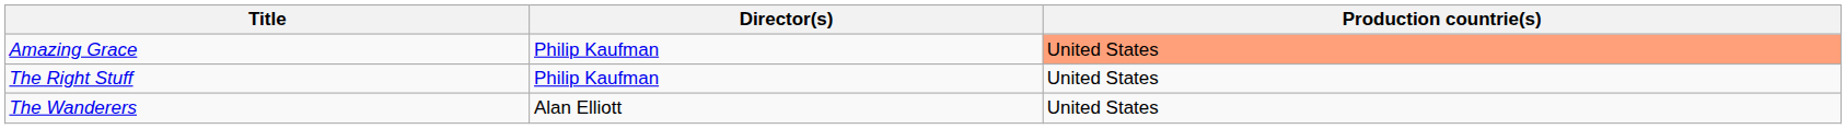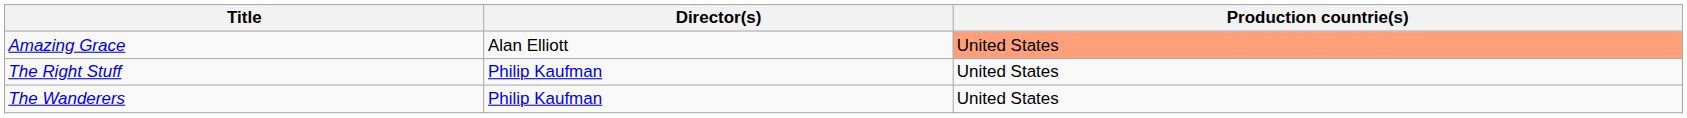Amazing Grace | Director(s): Philip Kaufman -> Alan Elliott
The Wanderers | Director(s): Alan Elliott -> Philip Kaufman
